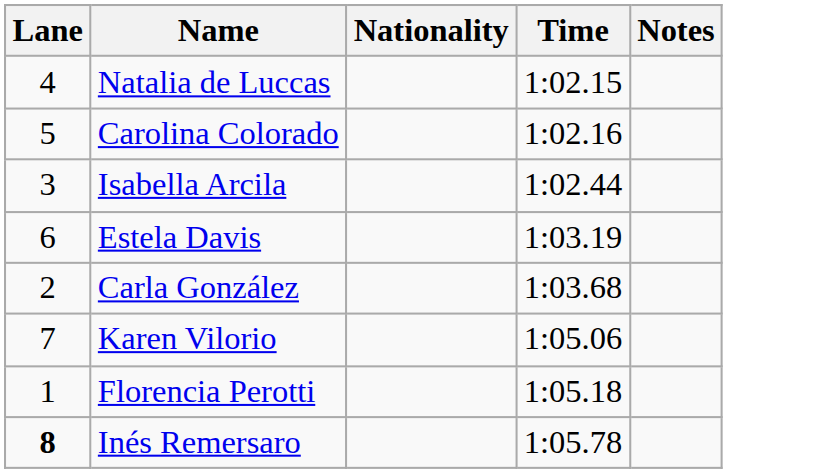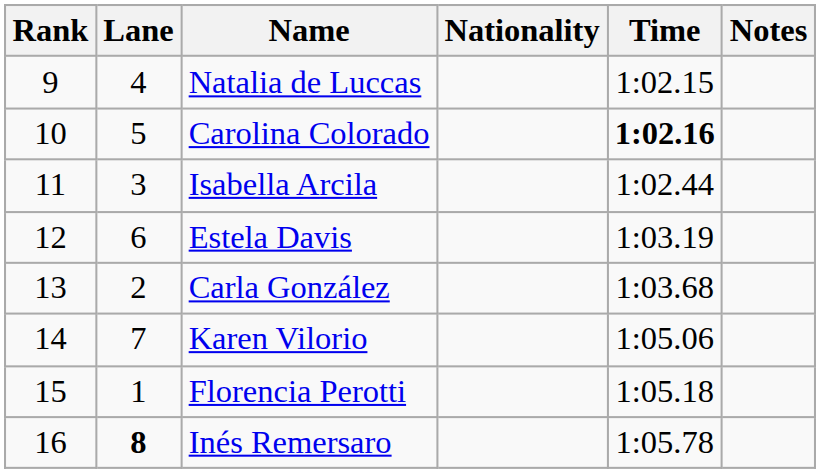+ column: Rank | 9 | 10 | 11 | 12 | 13 | 14 | 15 | 16
Carolina Colorado | Time: normal -> bold
